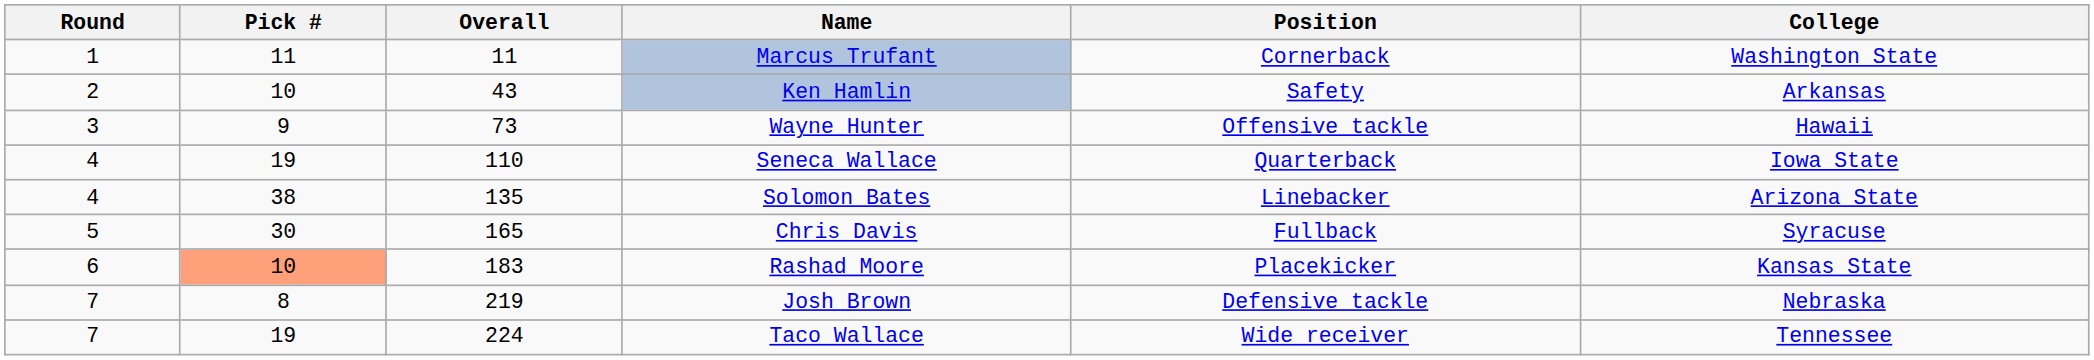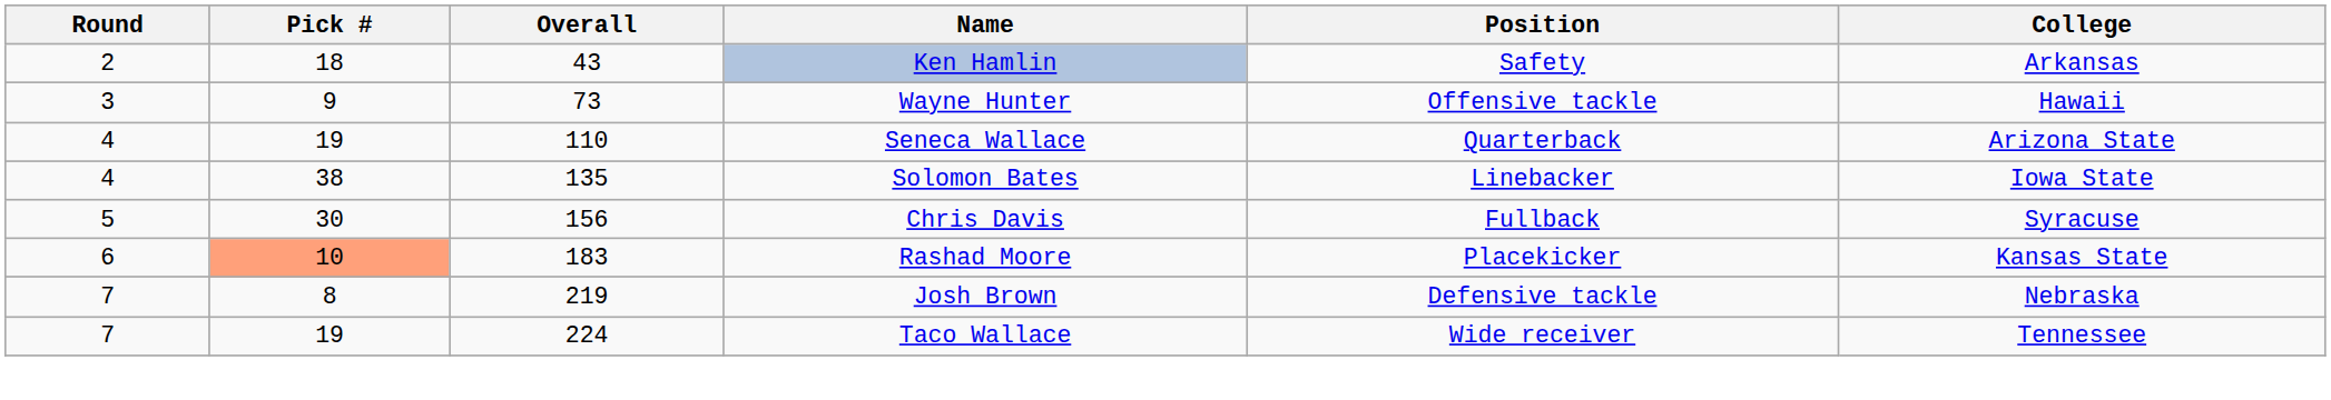- row: 1 | 11 | 11 | Marcus Trufant | Cornerback | Washington State
Ken Hamlin | Pick #: 10 -> 18
Seneca Wallace | College: Iowa State -> Arizona State
Solomon Bates | College: Arizona State -> Iowa State
Chris Davis | Overall: 165 -> 156
